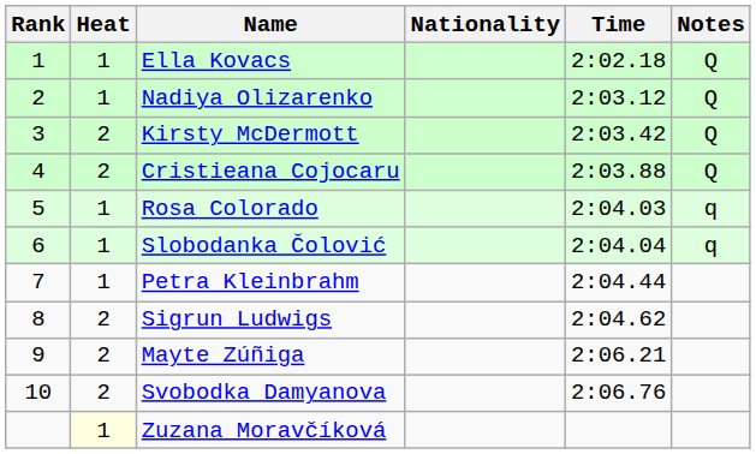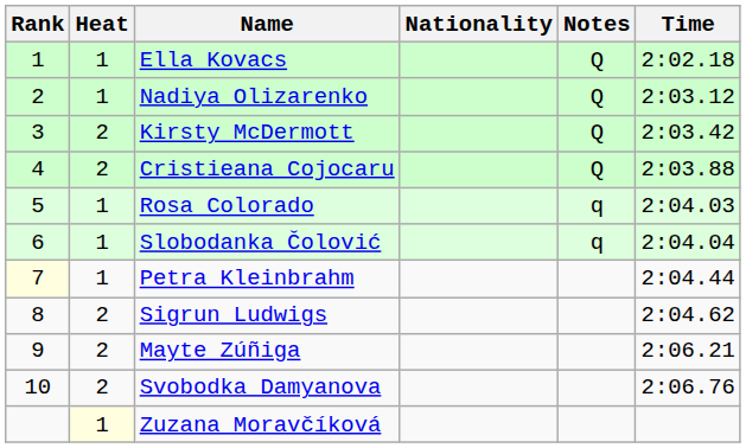columns swapped: Time <-> Notes
Petra Kleinbrahm | Rank: no background -> lightyellow background
